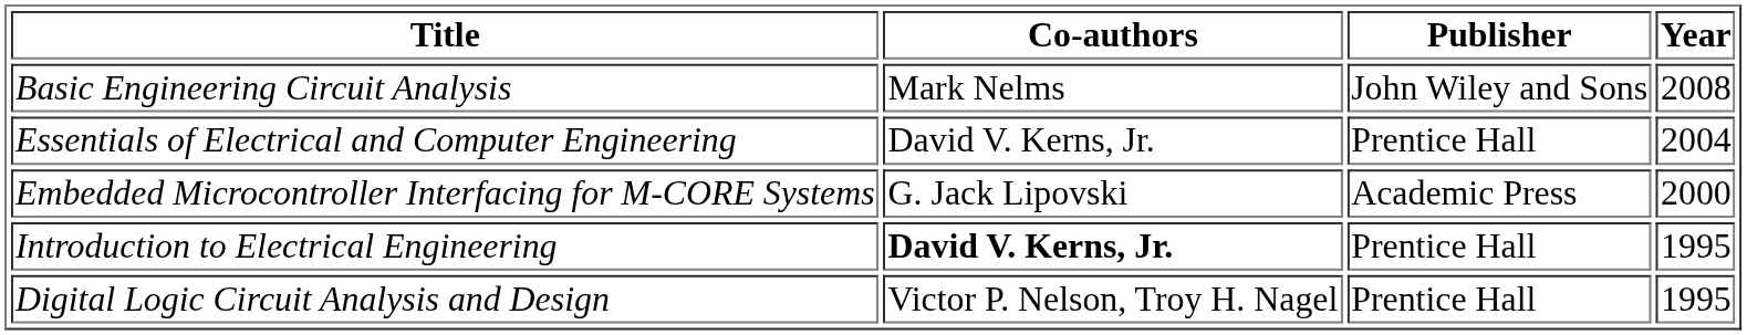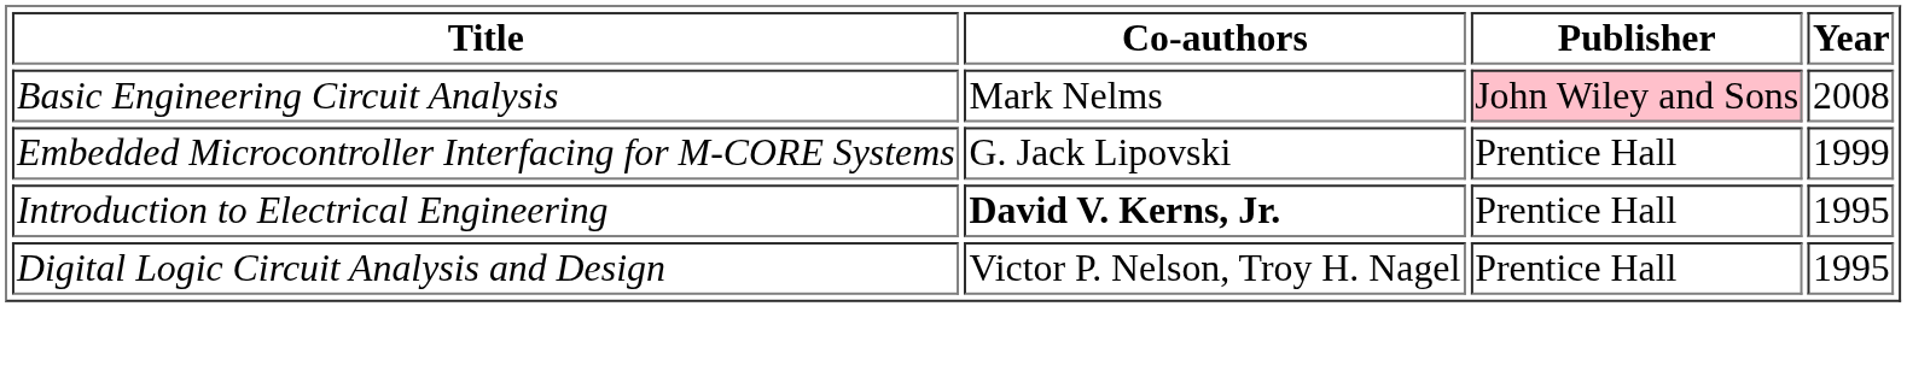Basic Engineering Circuit Analysis | Publisher: no background -> pink background
- row: Essentials of Electrical and Computer Engineering | David V. Kerns, Jr. | Prentice Hall | 2004
Embedded Microcontroller Interfacing for M-CORE Systems | Publisher: Academic Press -> Prentice Hall
Embedded Microcontroller Interfacing for M-CORE Systems | Year: 2000 -> 1999
